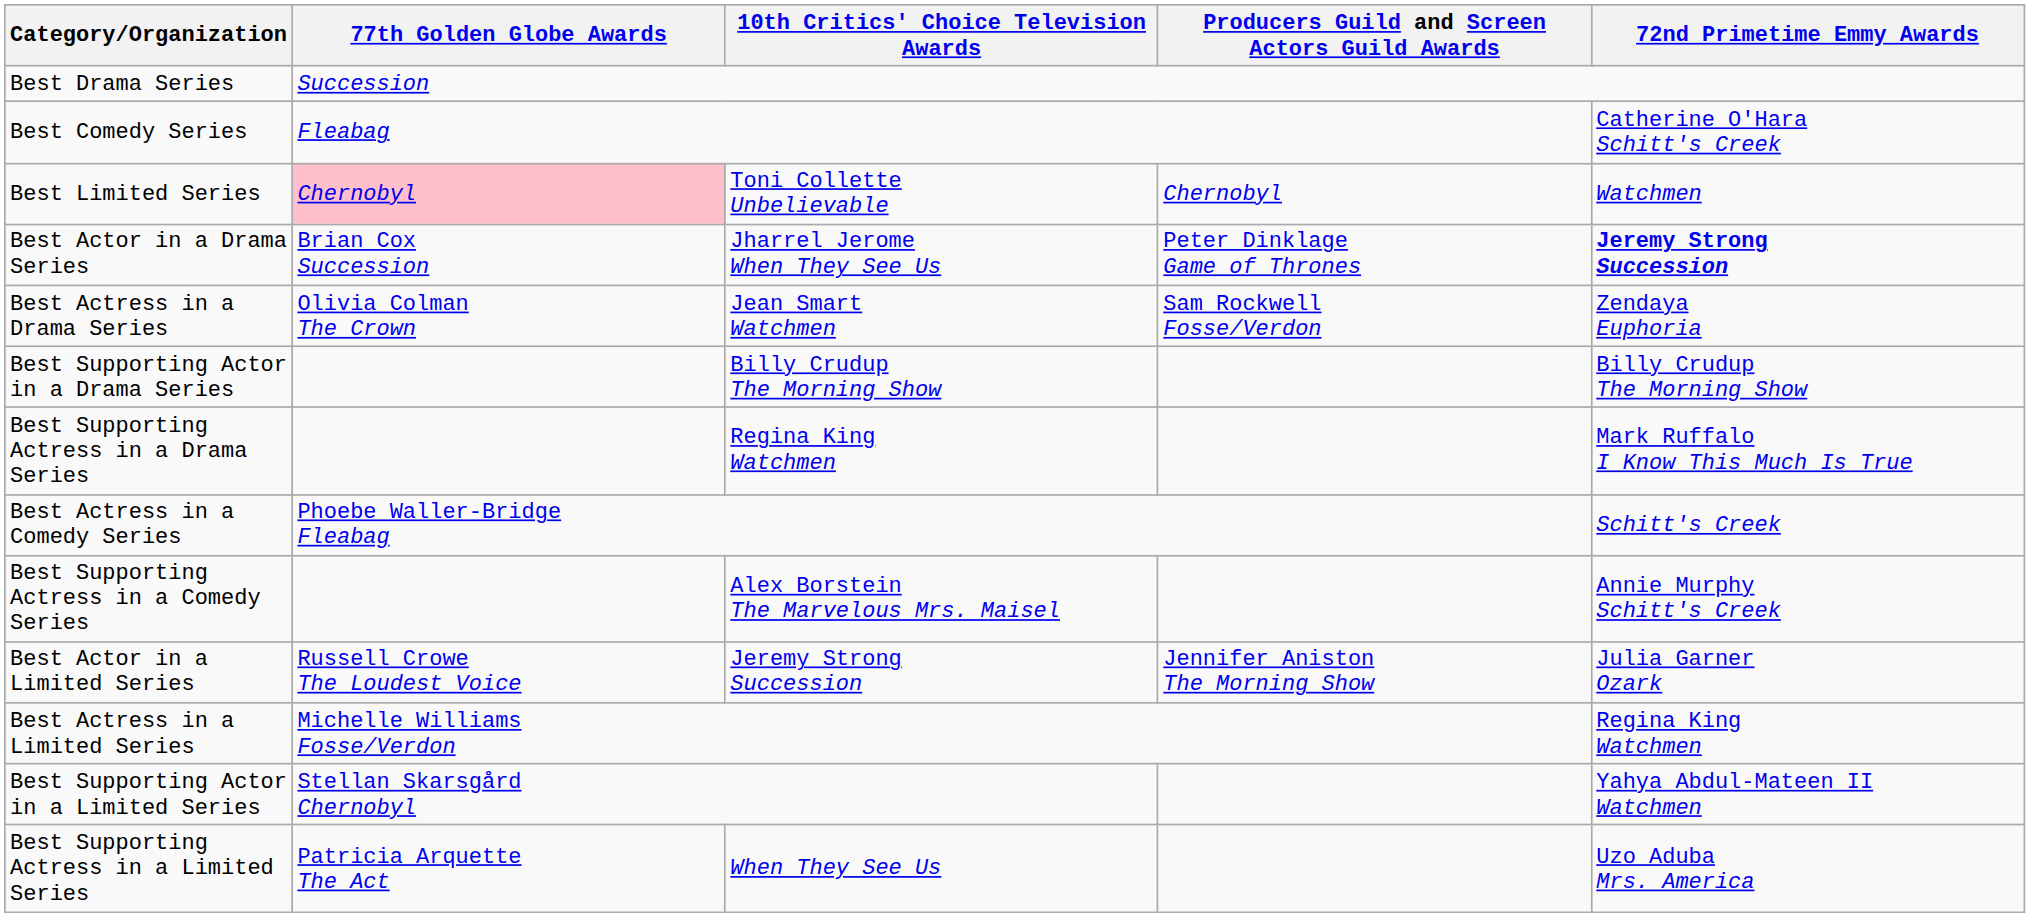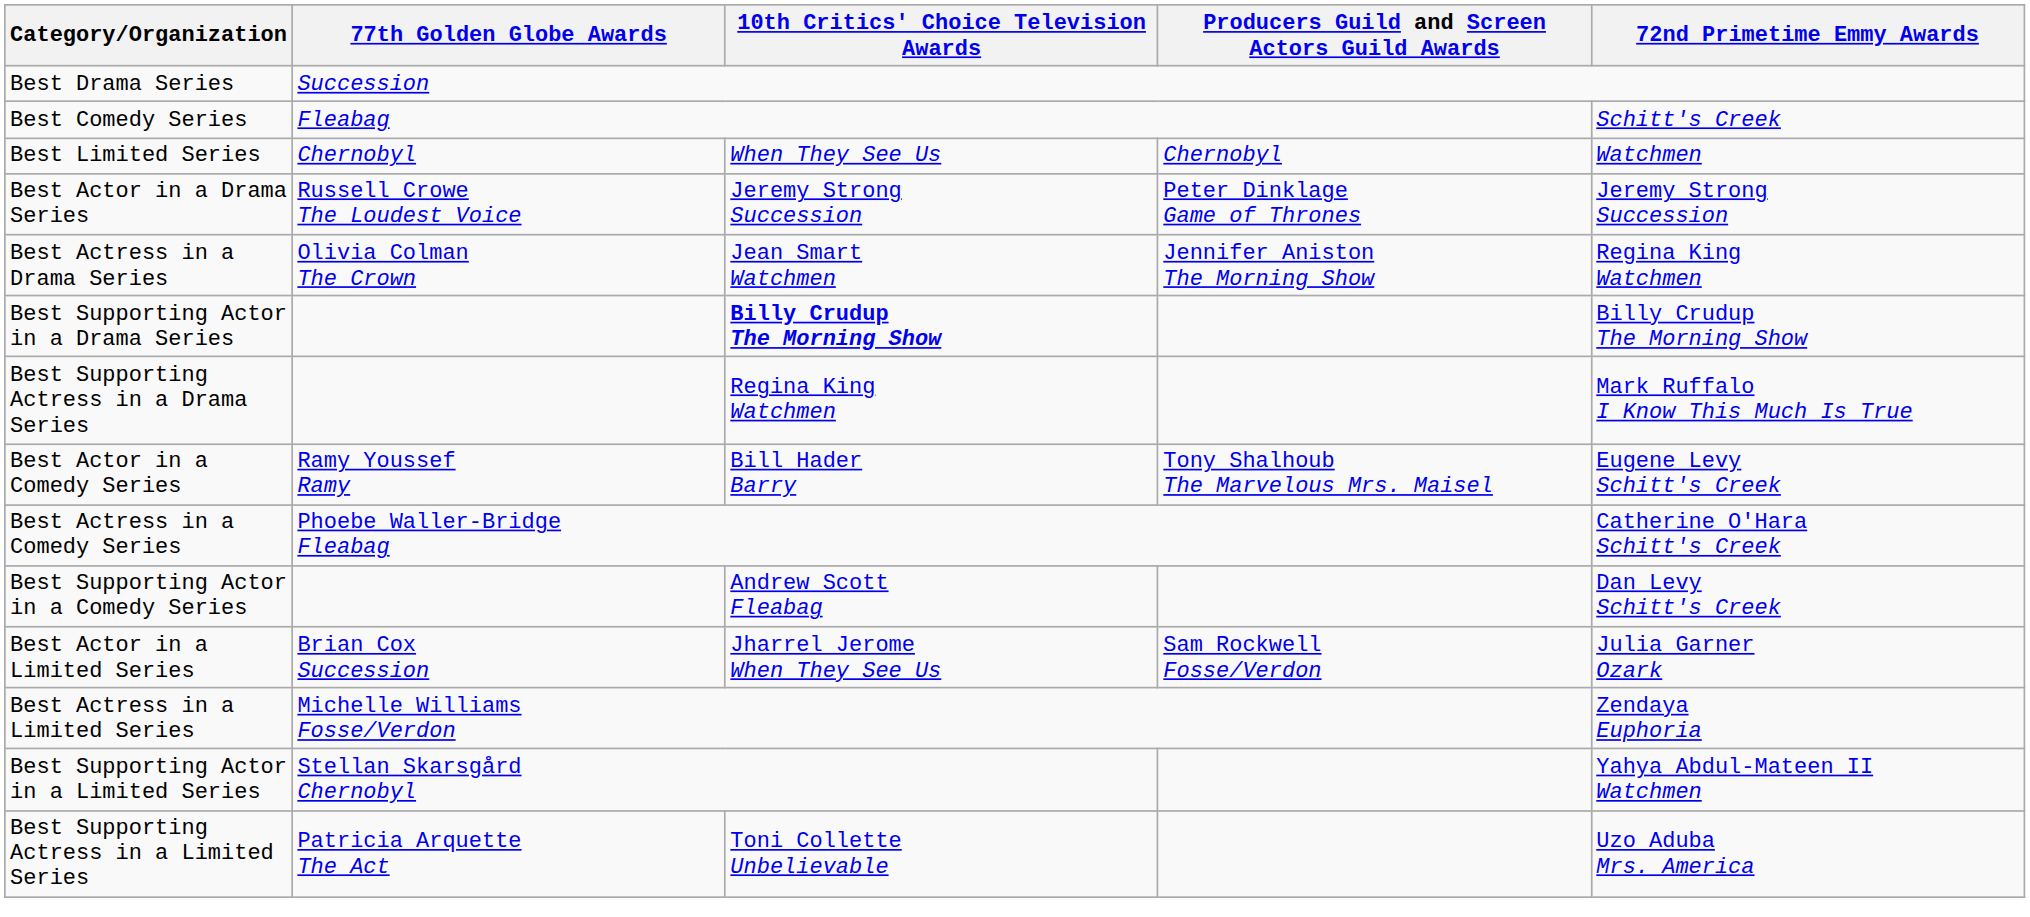Best Comedy Series | 72nd Primetime Emmy Awards: Catherine O'Hara Schitt's Creek -> Schitt's Creek
Best Limited Series | 77th Golden Globe Awards: pink background -> no background
Best Limited Series | 10th Critics' Choice Television Awards: Toni Collette Unbelievable -> When They See Us
Best Actor in a Drama Series | 77th Golden Globe Awards: Brian Cox Succession -> Russell Crowe The Loudest Voice
Best Actor in a Drama Series | 10th Critics' Choice Television Awards: Jharrel Jerome When They See Us -> Jeremy Strong Succession
Best Actor in a Drama Series | 72nd Primetime Emmy Awards: bold -> normal
Best Actress in a Drama Series | Producers Guild and Screen Actors Guild Awards: Sam Rockwell Fosse/Verdon -> Jennifer Aniston The Morning Show
Best Actress in a Drama Series | 72nd Primetime Emmy Awards: Zendaya Euphoria -> Regina King Watchmen
Best Supporting Actor in a Drama Series | 10th Critics' Choice Television Awards: normal -> bold
+ row: Best Actor in a Comedy Series | Ramy Youssef Ramy | Bill Hader Barry | Tony Shalhoub The Marvelous Mrs. Maisel | Eugene Levy Schitt's Creek
Best Actress in a Comedy Series | 72nd Primetime Emmy Awards: Schitt's Creek -> Catherine O'Hara Schitt's Creek
+ row: Best Supporting Actor in a Comedy Series | Andrew Scott Fleabag | Dan Levy Schitt's Creek
- row: Best Supporting Actress in a Comedy Series | Alex Borstein The Marvelous Mrs. Maisel | Annie Murphy Schitt's Creek
Best Actor in a Limited Series | 77th Golden Globe Awards: Russell Crowe The Loudest Voice -> Brian Cox Succession
Best Actor in a Limited Series | 10th Critics' Choice Television Awards: Jeremy Strong Succession -> Jharrel Jerome When They See Us
Best Actor in a Limited Series | Producers Guild and Screen Actors Guild Awards: Jennifer Aniston The Morning Show -> Sam Rockwell Fosse/Verdon
Best Actress in a Limited Series | 72nd Primetime Emmy Awards: Regina King Watchmen -> Zendaya Euphoria
Best Supporting Actress in a Limited Series | 10th Critics' Choice Television Awards: When They See Us -> Toni Collette Unbelievable
